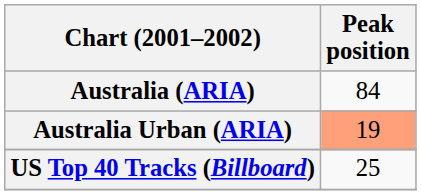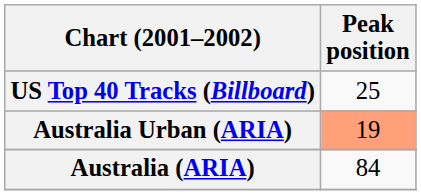rows swapped: Australia (ARIA) <-> US Top 40 Tracks (Billboard)
